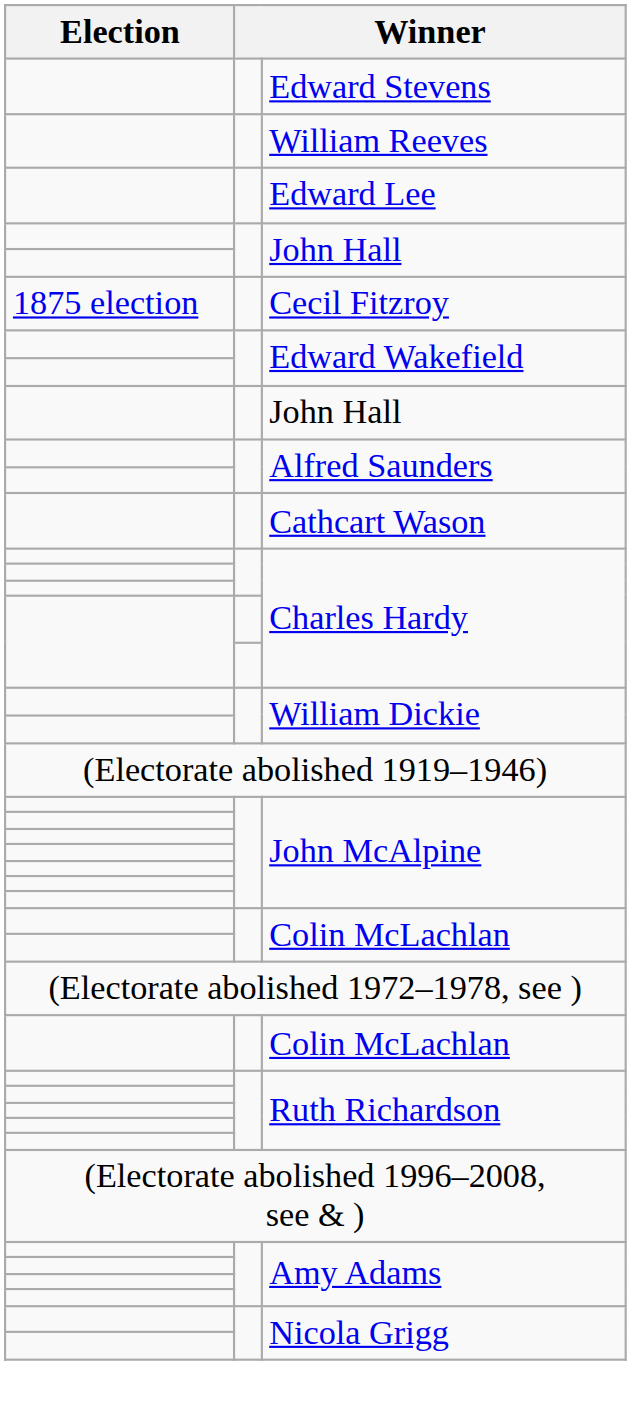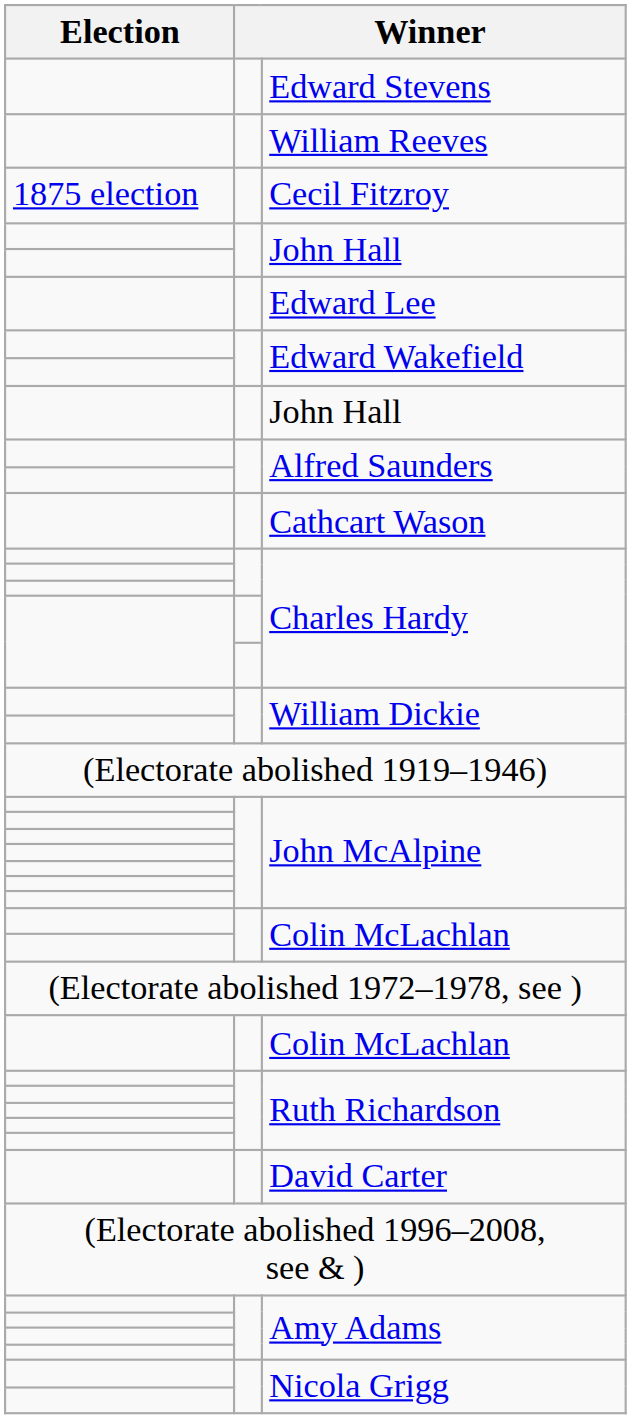rows swapped: Cecil Fitzroy <-> Edward Lee
+ row: David Carter
